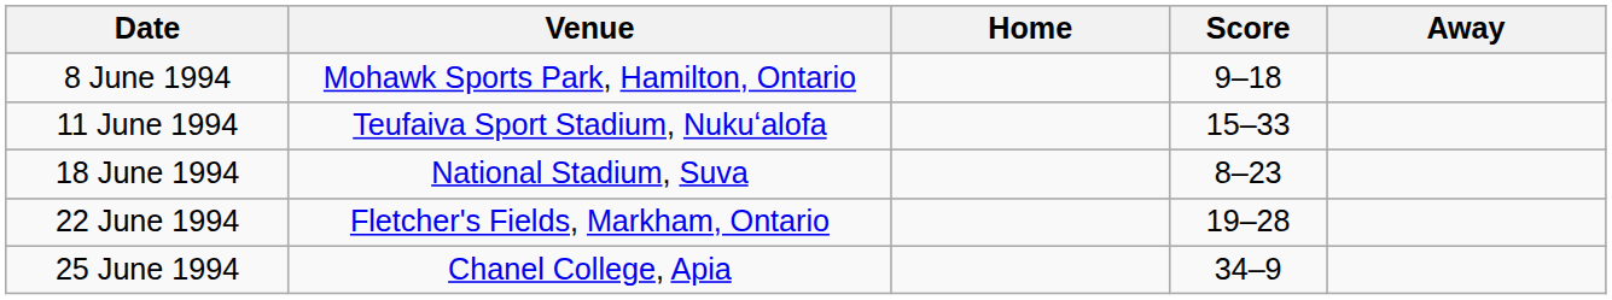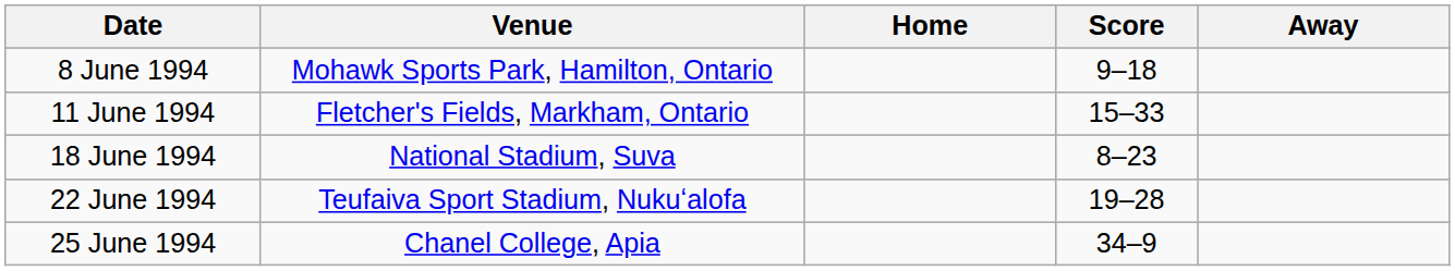11 June 1994 | Venue: Teufaiva Sport Stadium, Nukuʻalofa -> Fletcher's Fields, Markham, Ontario
22 June 1994 | Venue: Fletcher's Fields, Markham, Ontario -> Teufaiva Sport Stadium, Nukuʻalofa
